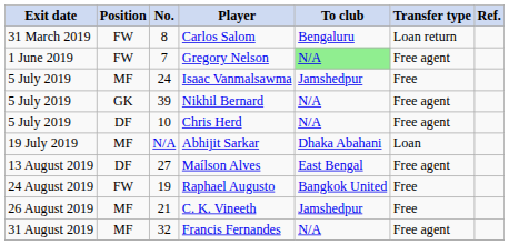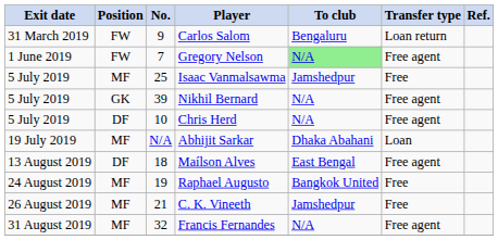Carlos Salom | No.: 8 -> 9
Isaac Vanmalsawma | No.: 24 -> 25
Maílson Alves | No.: 27 -> 18
Raphael Augusto | Position: FW -> MF
